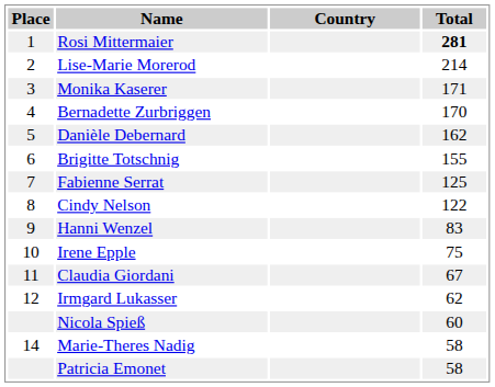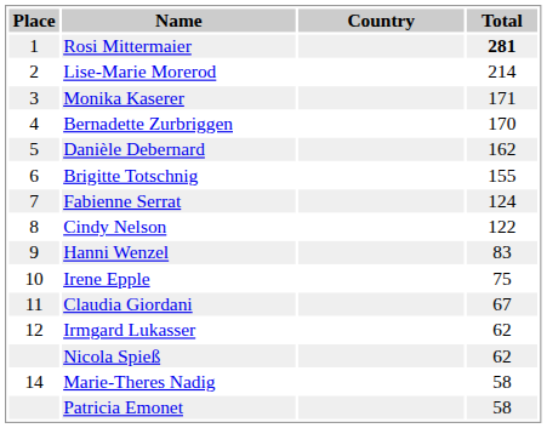Fabienne Serrat | Total: 125 -> 124
Nicola Spieß | Total: 60 -> 62
